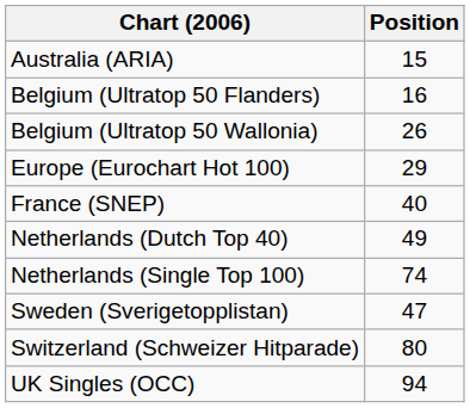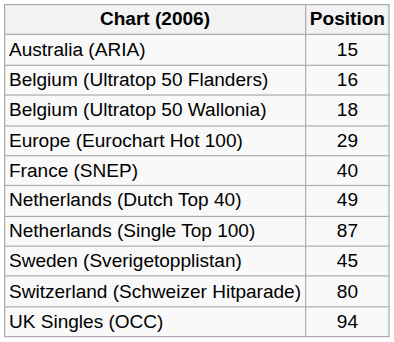Belgium (Ultratop 50 Wallonia) | Position: 26 -> 18
Netherlands (Single Top 100) | Position: 74 -> 87
Sweden (Sverigetopplistan) | Position: 47 -> 45
